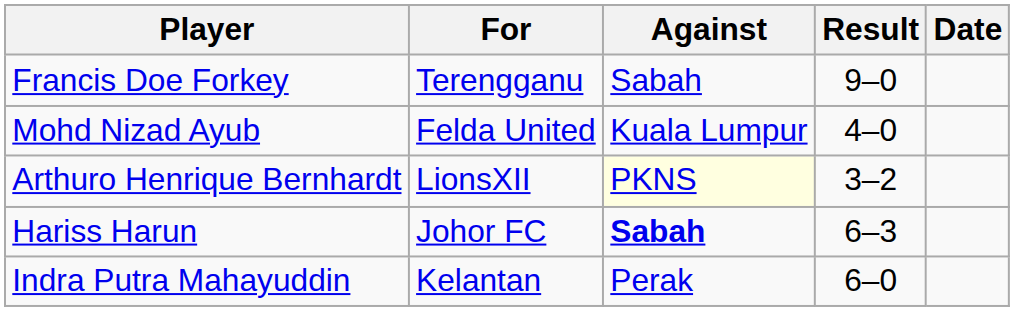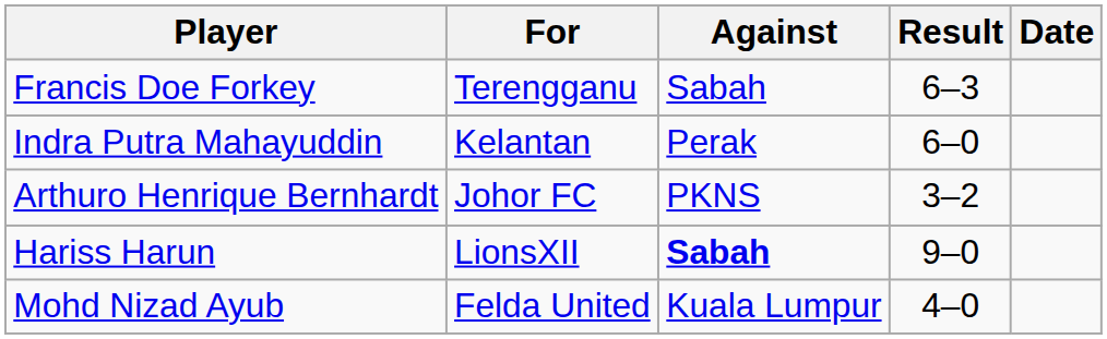Francis Doe Forkey | Result: 9–0 -> 6–3
rows swapped: Mohd Nizad Ayub <-> Indra Putra Mahayuddin
Arthuro Henrique Bernhardt | For: LionsXII -> Johor FC
Arthuro Henrique Bernhardt | Against: lightyellow background -> no background
Hariss Harun | For: Johor FC -> LionsXII
Hariss Harun | Result: 6–3 -> 9–0
